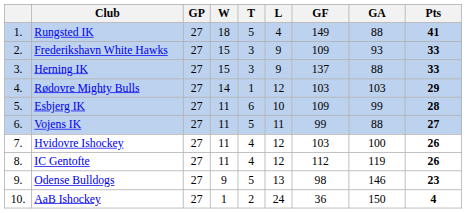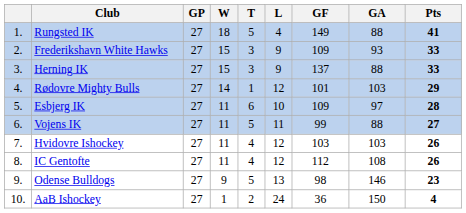Rødovre Mighty Bulls | GF: 103 -> 101
Esbjerg IK | GA: 99 -> 97
Hvidovre Ishockey | GA: 100 -> 103
IC Gentofte | GA: 119 -> 108
